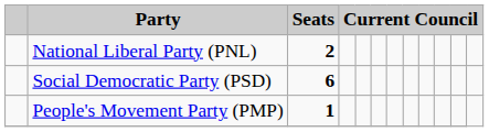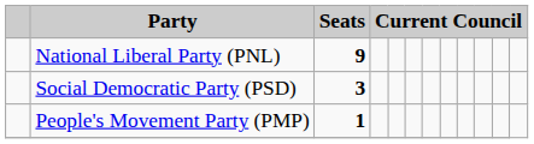National Liberal Party (PNL) | Seats: 2 -> 9
Social Democratic Party (PSD) | Seats: 6 -> 3
